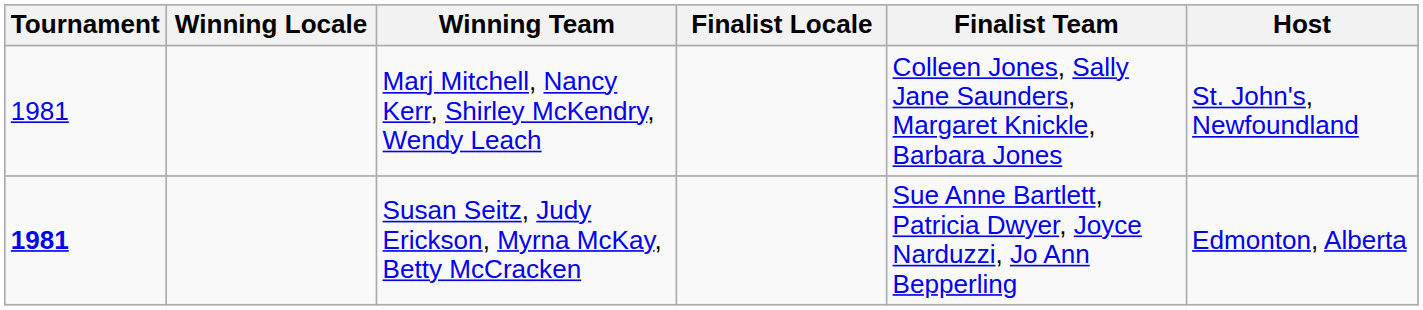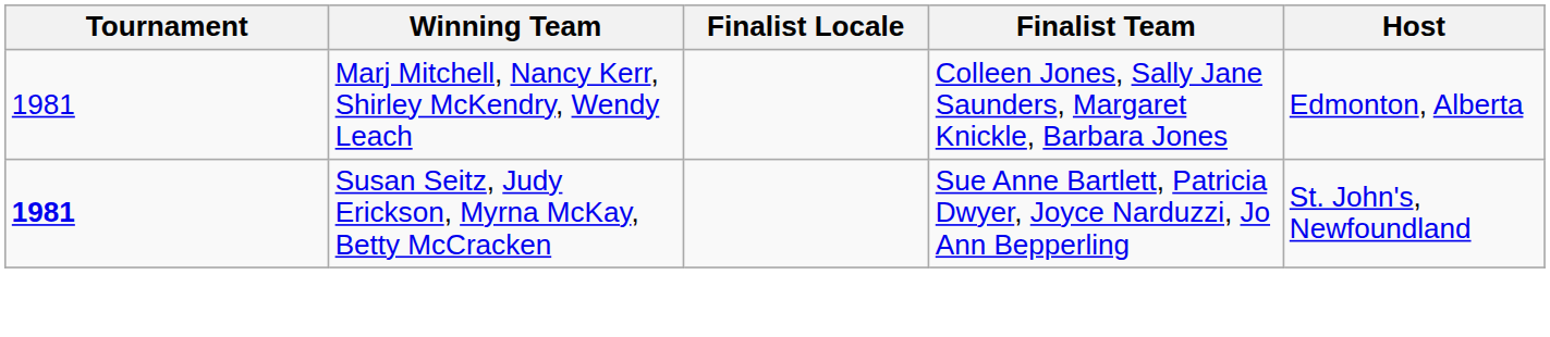- column: Winning Locale
Marj Mitchell, Nancy Kerr, Shirley McKendry, Wendy Leach | Host: St. John's, Newfoundland -> Edmonton, Alberta
Susan Seitz, Judy Erickson, Myrna McKay, Betty McCracken | Host: Edmonton, Alberta -> St. John's, Newfoundland
